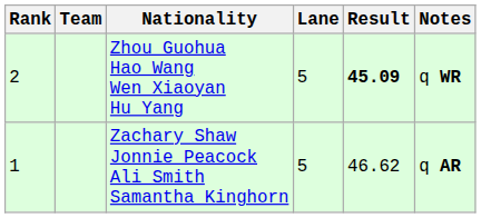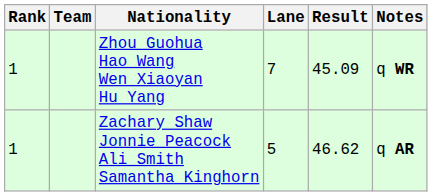Zhou Guohua Hao Wang Wen Xiaoyan Hu Yang | Rank: 2 -> 1
Zhou Guohua Hao Wang Wen Xiaoyan Hu Yang | Lane: 5 -> 7
Zhou Guohua Hao Wang Wen Xiaoyan Hu Yang | Result: bold -> normal
